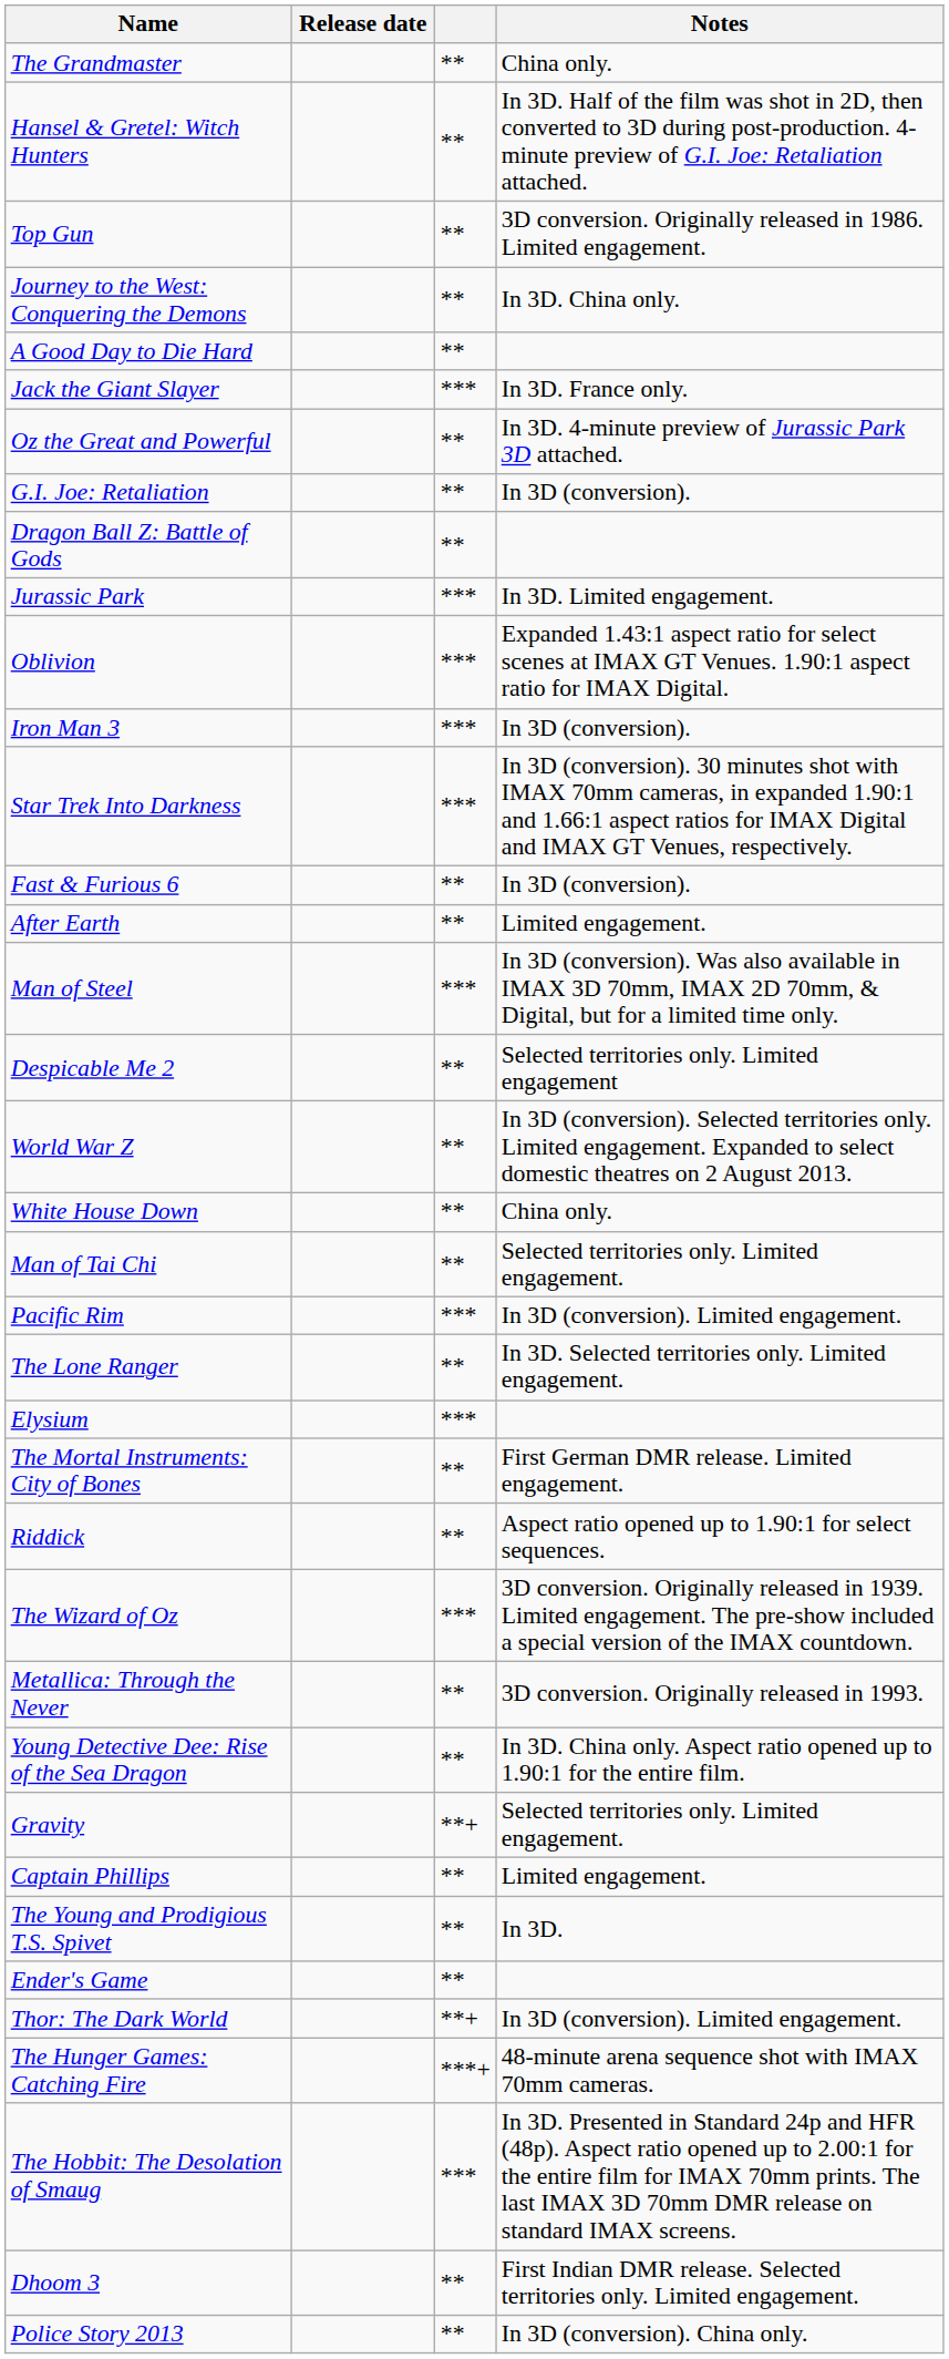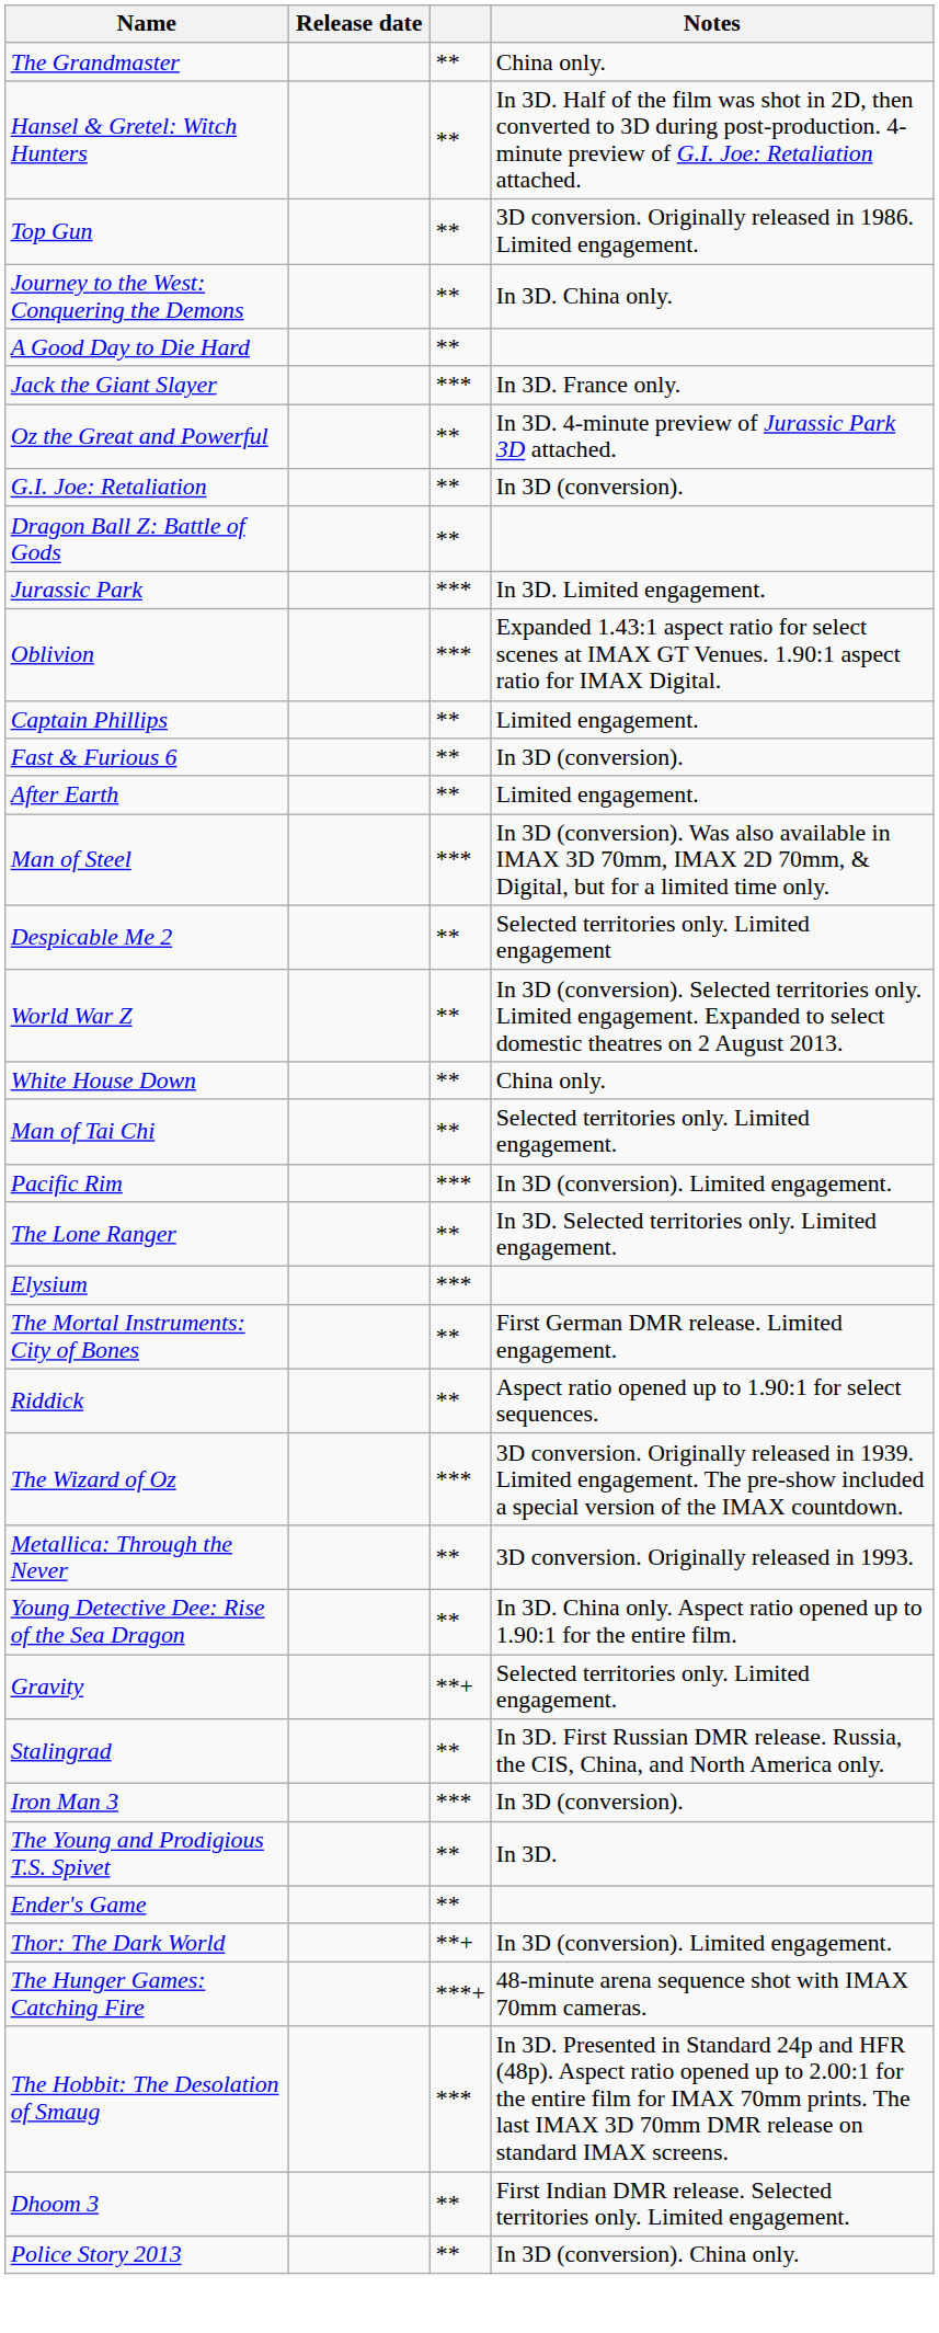rows swapped: Iron Man 3 <-> Captain Phillips
- row: Star Trek Into Darkness | *** | In 3D (conversion). 30 minutes shot with IMAX 70mm cameras, in expanded 1.90:1 and 1.66:1 aspect ratios for IMAX Digital and IMAX GT Venues, respectively.
+ row: Stalingrad | ** | In 3D. First Russian DMR release. Russia, the CIS, China, and North America only.
